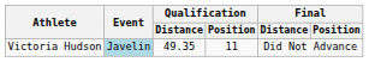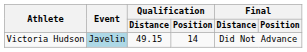Victoria Hudson | Qualification / Distance: 49.35 -> 49.15
Victoria Hudson | Qualification / Position: 11 -> 14
